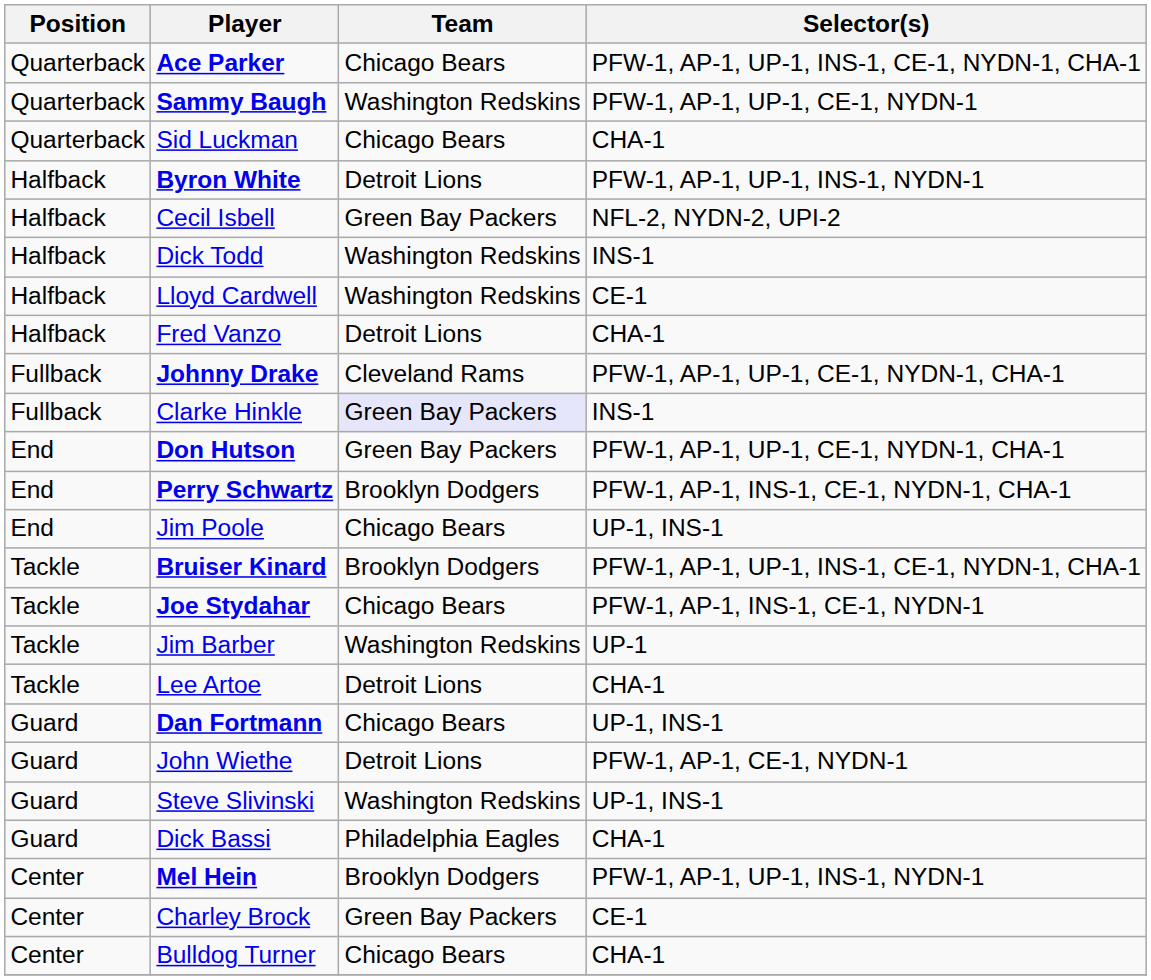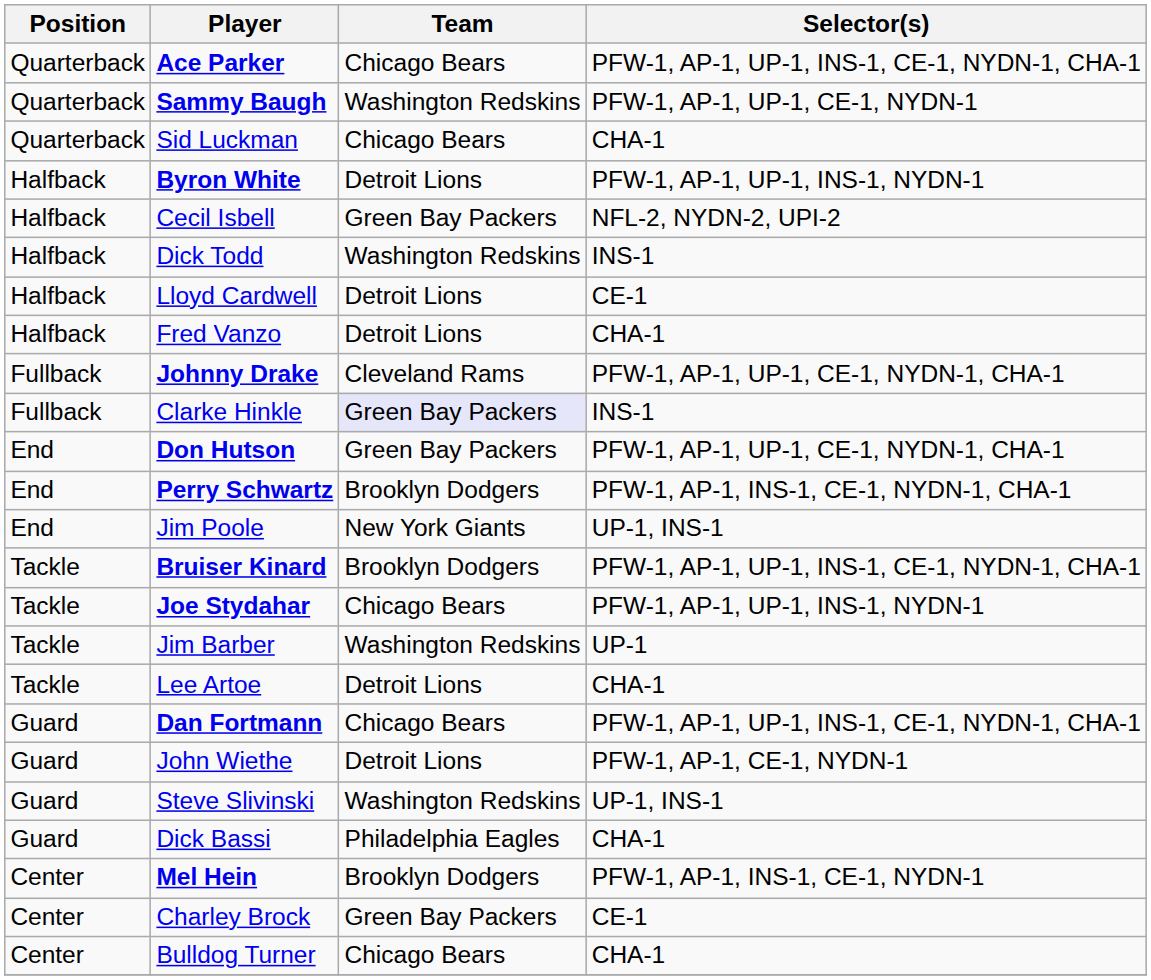Lloyd Cardwell | Team: Washington Redskins -> Detroit Lions
Jim Poole | Team: Chicago Bears -> New York Giants
Joe Stydahar | Selector(s): PFW-1, AP-1, INS-1, CE-1, NYDN-1 -> PFW-1, AP-1, UP-1, INS-1, NYDN-1
Dan Fortmann | Selector(s): UP-1, INS-1 -> PFW-1, AP-1, UP-1, INS-1, CE-1, NYDN-1, CHA-1
Mel Hein | Selector(s): PFW-1, AP-1, UP-1, INS-1, NYDN-1 -> PFW-1, AP-1, INS-1, CE-1, NYDN-1
